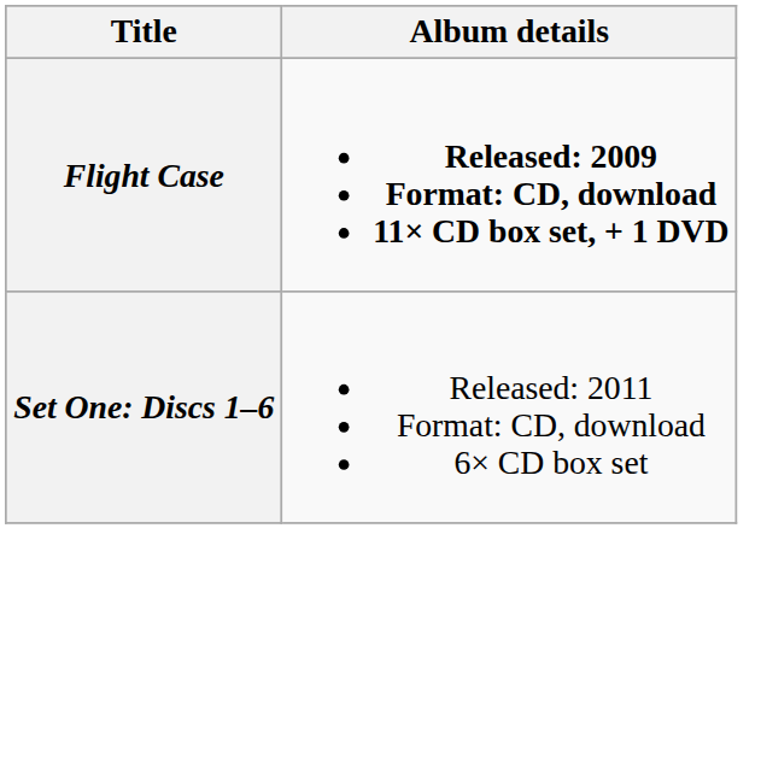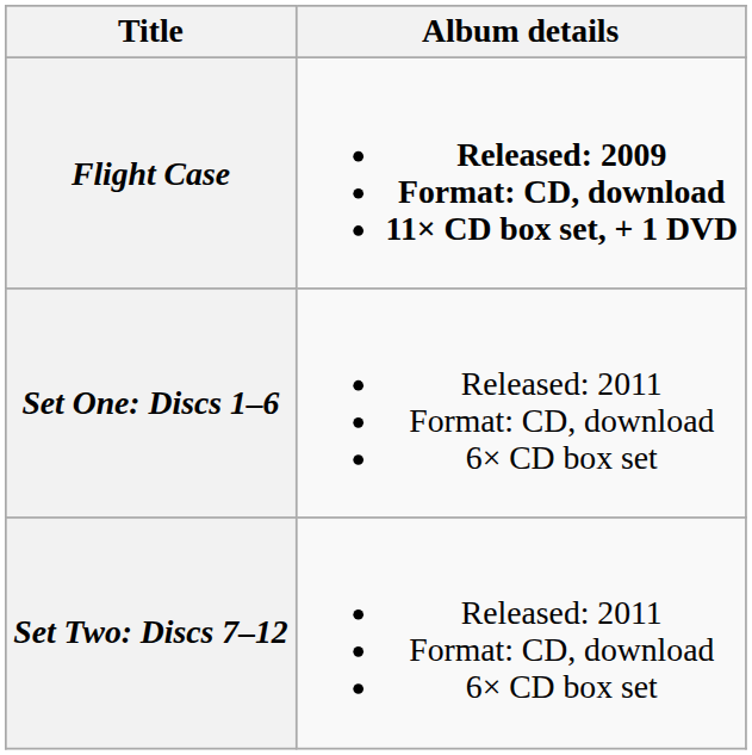+ row: Set Two: Discs 7–12 | Released: 2011 Format: CD, download 6× CD box set
